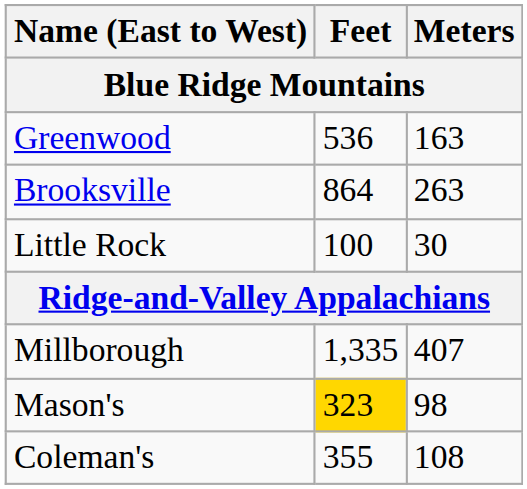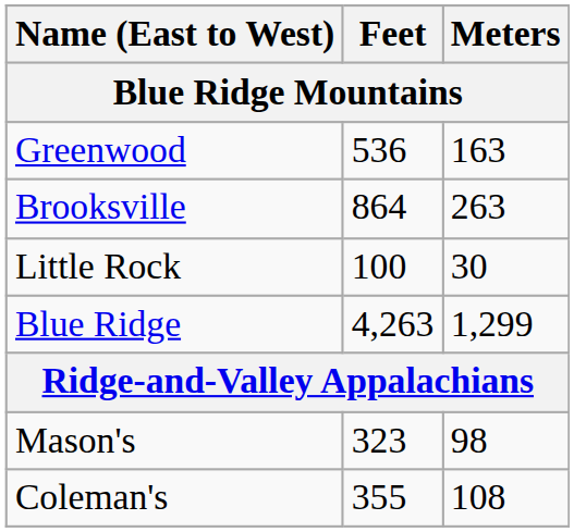+ row: Blue Ridge | 4,263 | 1,299
- row: Millborough | 1,335 | 407
Mason's | Feet: gold background -> no background
